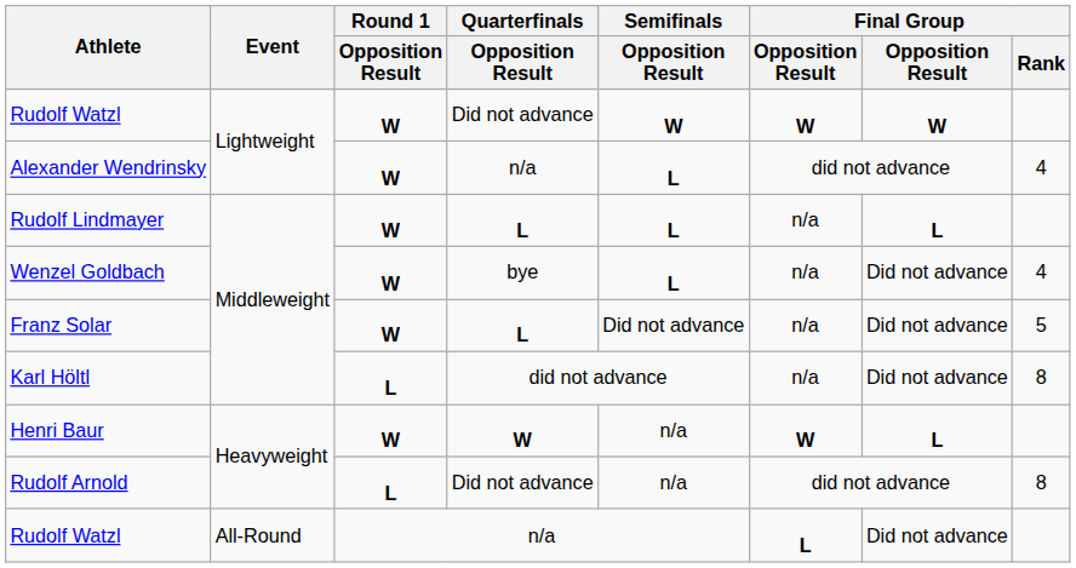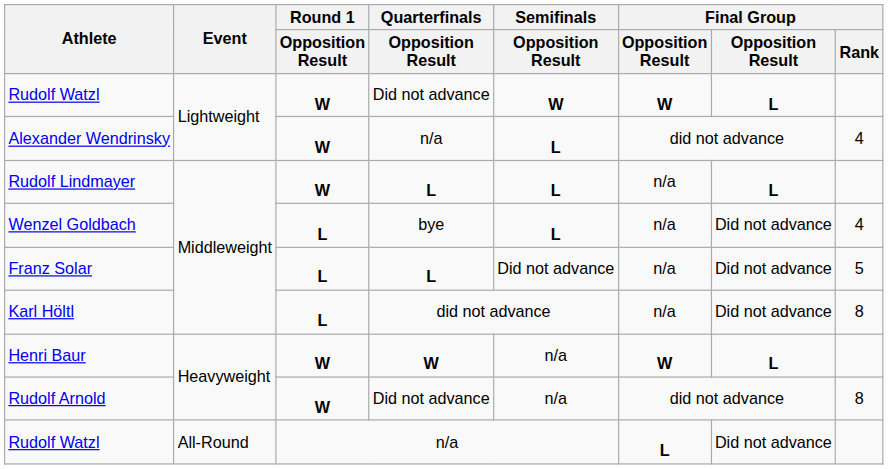Rudolf Watzl / Lightweight | column 7: W -> L
Wenzel Goldbach | Round 1 / Opposition Result: W -> L
Franz Solar | Round 1 / Opposition Result: W -> L
Rudolf Arnold | Round 1 / Opposition Result: L -> W
